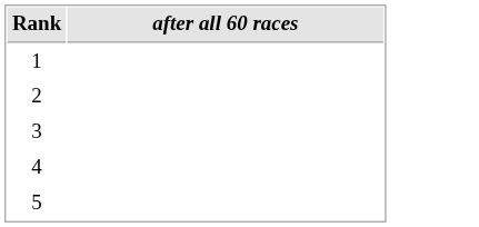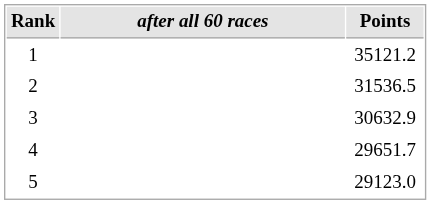+ column: Points | 35121.2 | 31536.5 | 30632.9 | 29651.7 | 29123.0
